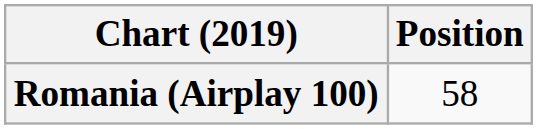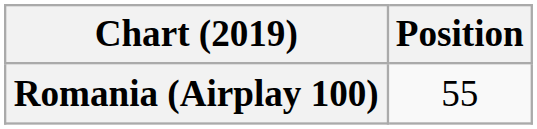Romania (Airplay 100) | Position: 58 -> 55
